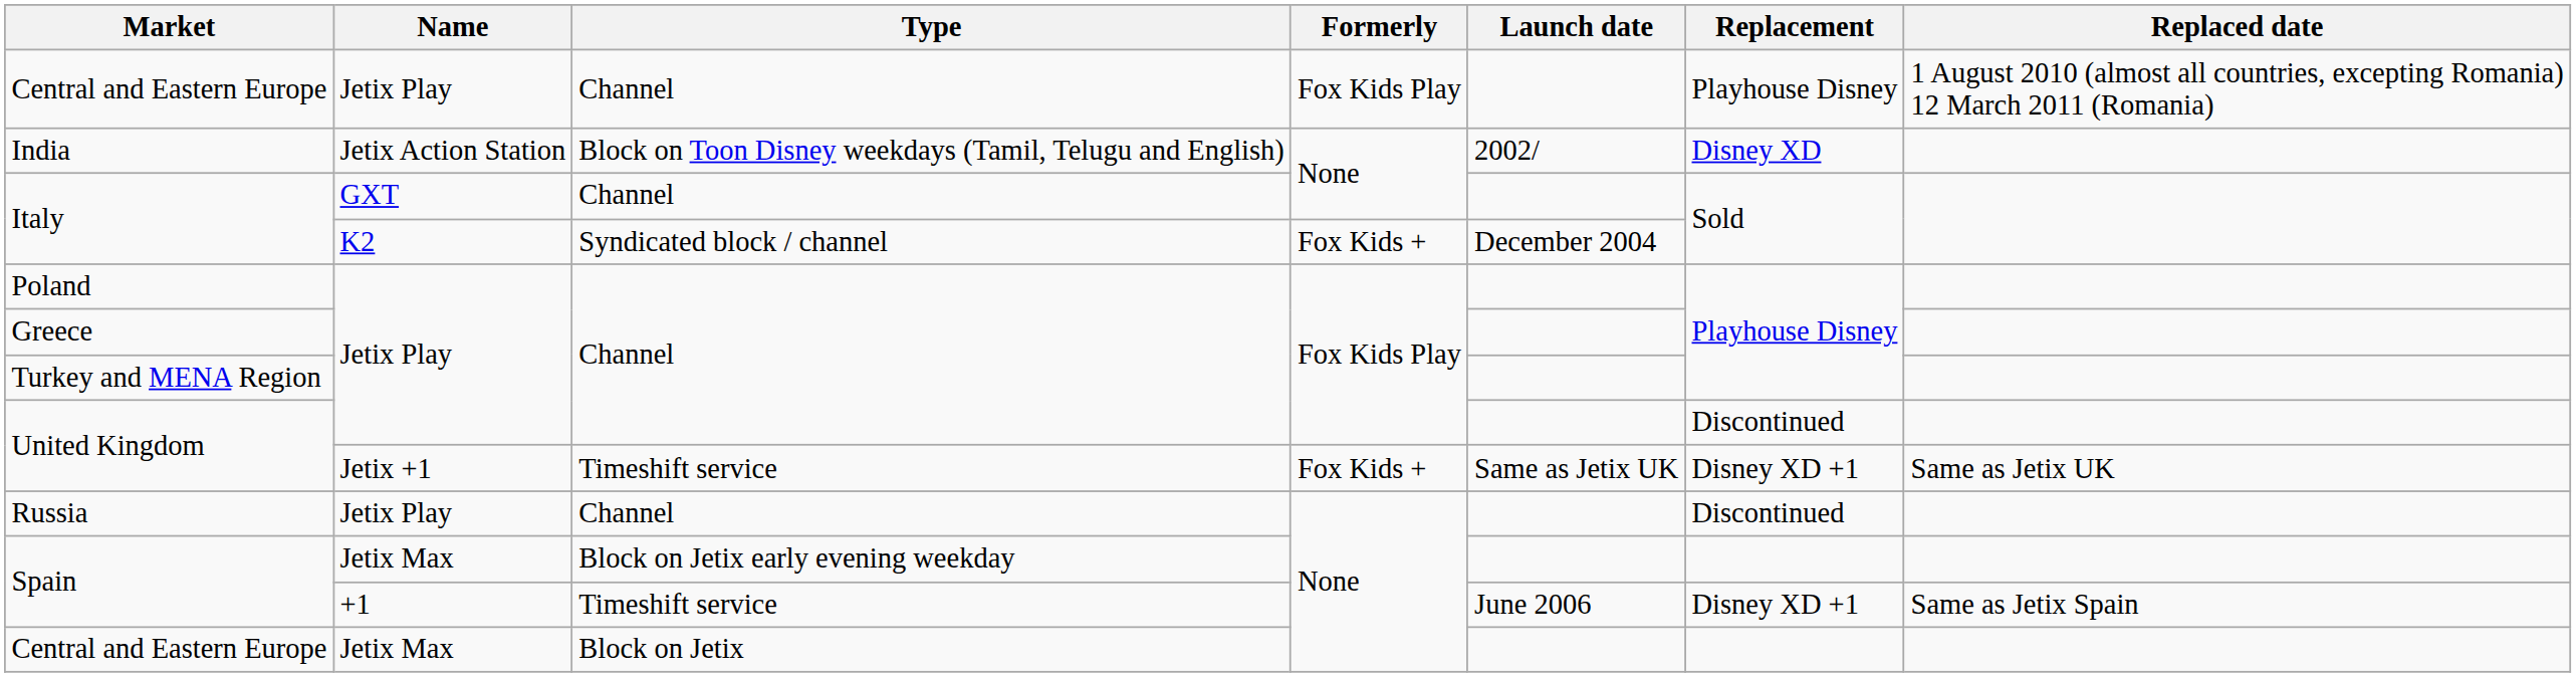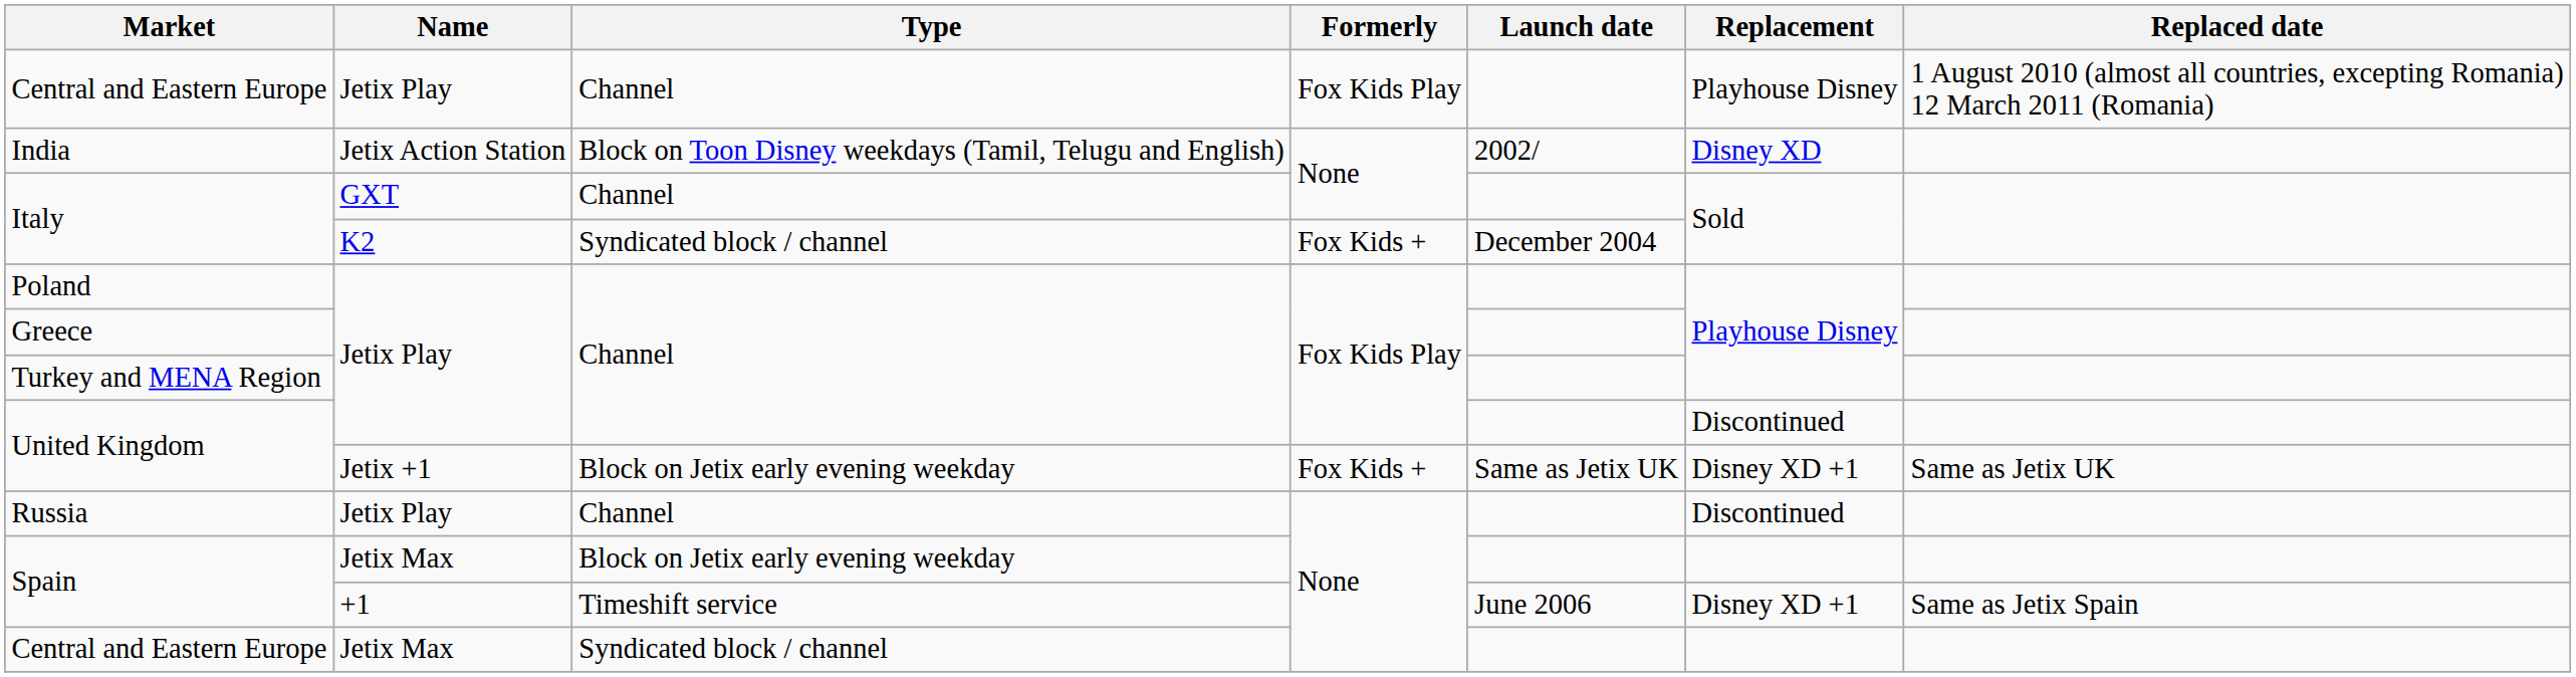United Kingdom / Jetix +1 | Type: Timeshift service -> Block on Jetix early evening weekday
Central and Eastern Europe / Jetix Max | Type: Block on Jetix -> Syndicated block / channel
